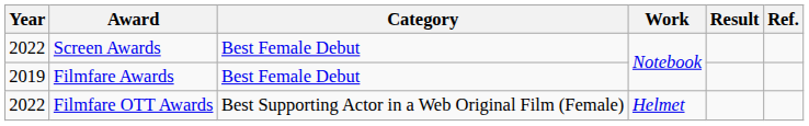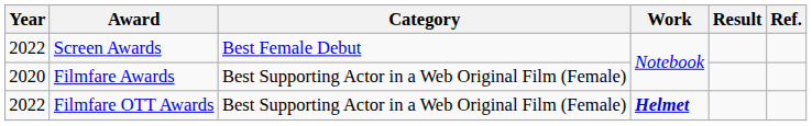Filmfare Awards | Year: 2019 -> 2020
Filmfare Awards | Category: Best Female Debut -> Best Supporting Actor in a Web Original Film (Female)
Filmfare OTT Awards | Work: normal -> bold
